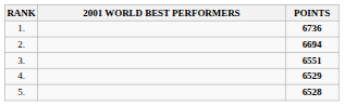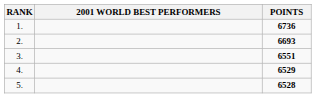2. | POINTS: 6694 -> 6693
